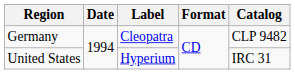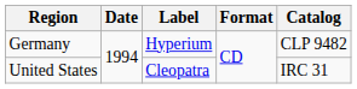Germany | Label: Cleopatra -> Hyperium
United States | Label: Hyperium -> Cleopatra
